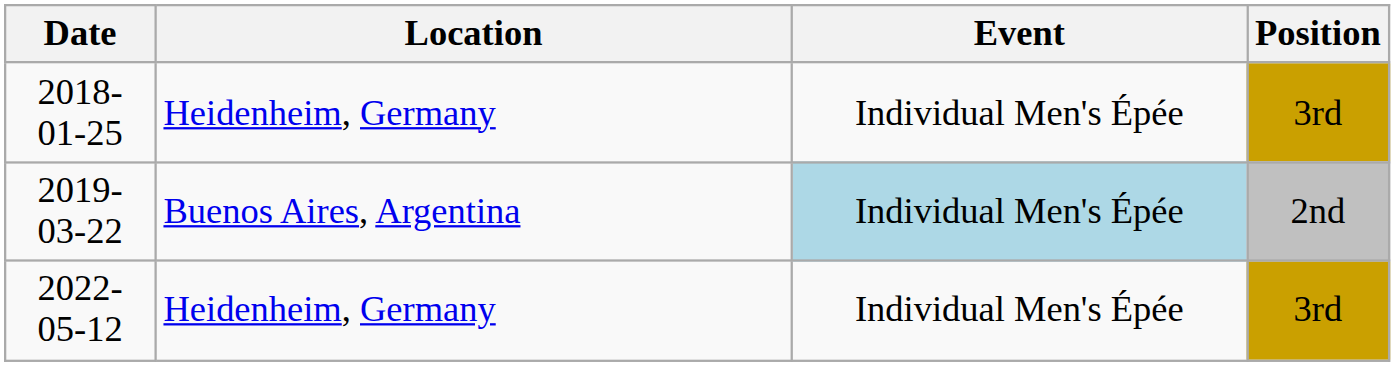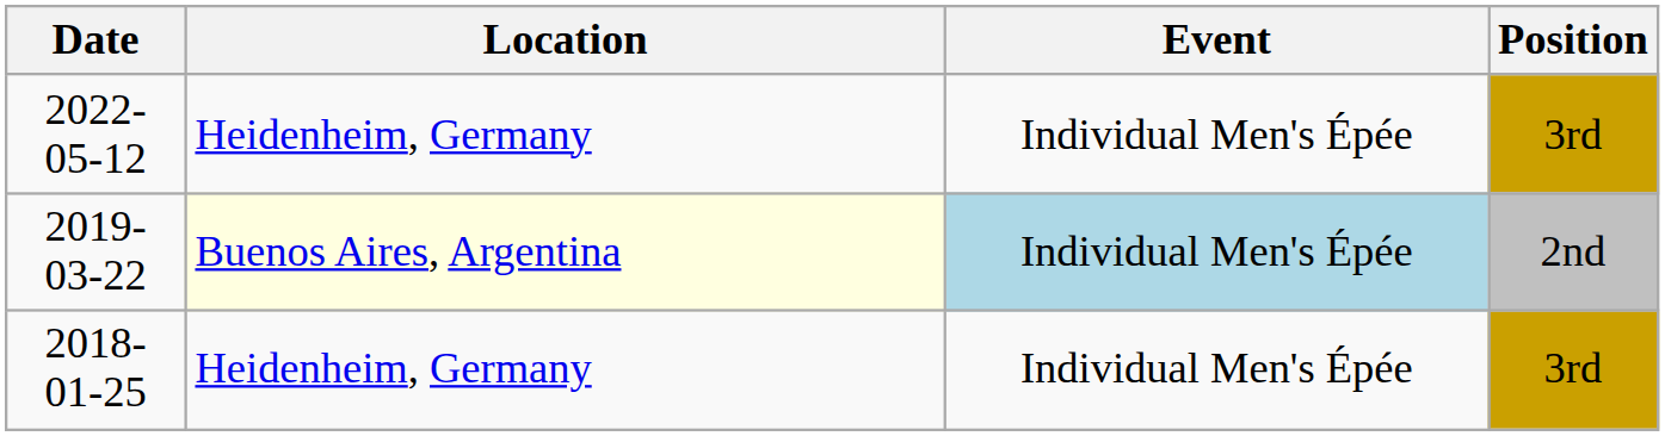rows swapped: 2018-01-25 <-> 2022-05-12
2019-03-22 | Location: no background -> lightyellow background
